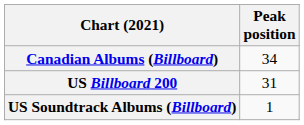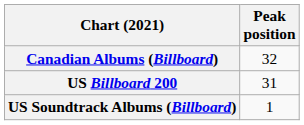Canadian Albums (Billboard) | Peak position: 34 -> 32
